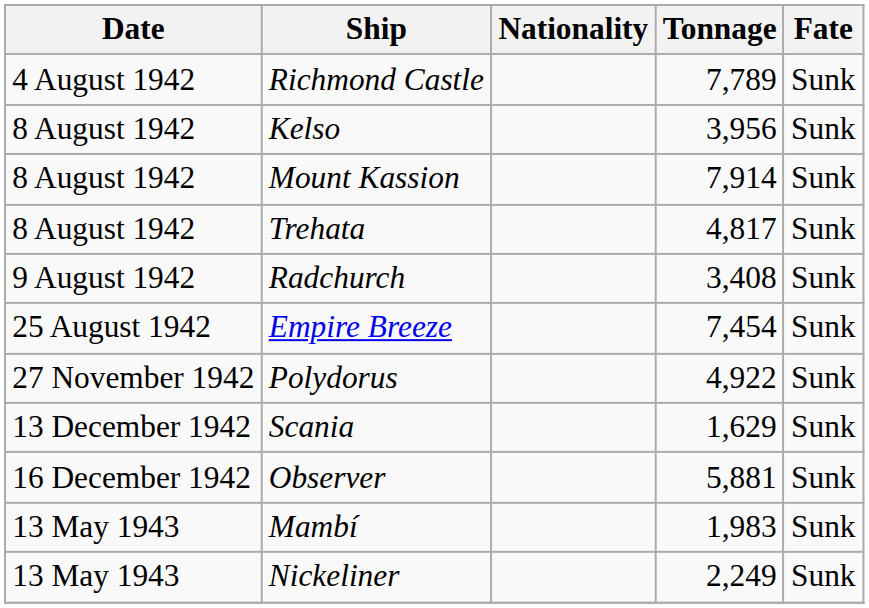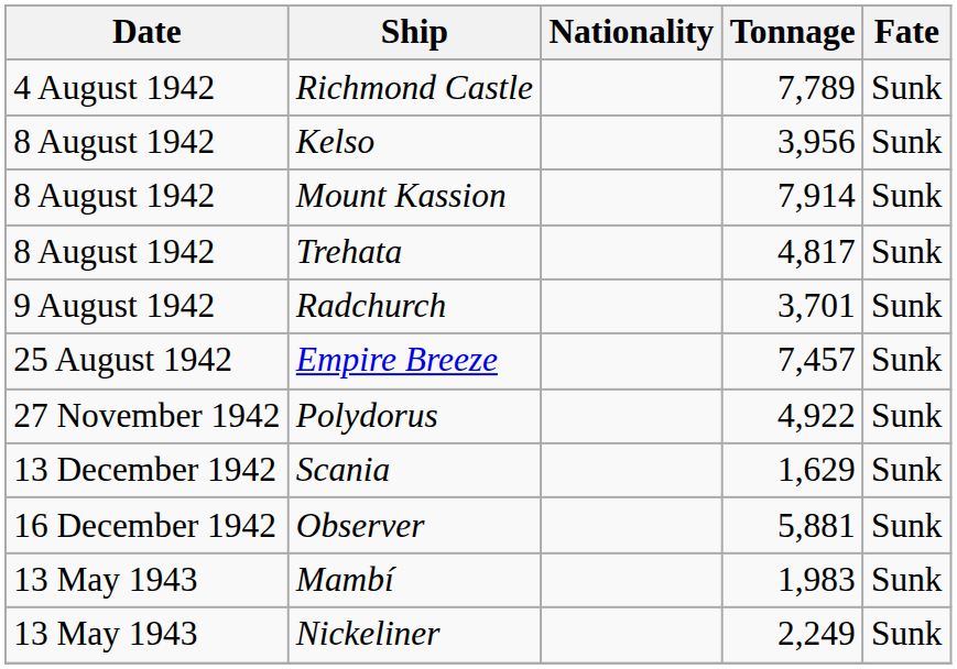Radchurch | Tonnage: 3,408 -> 3,701
Empire Breeze | Tonnage: 7,454 -> 7,457
